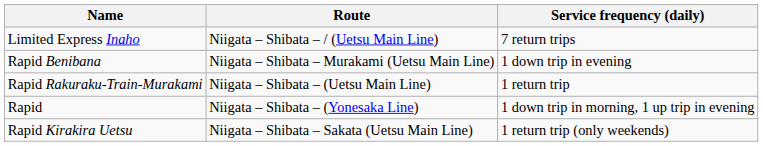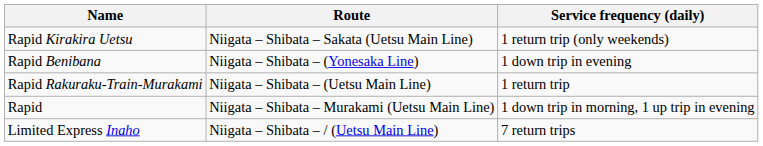rows swapped: Limited Express Inaho <-> Rapid Kirakira Uetsu
Rapid Benibana | Route: Niigata – Shibata – Murakami (Uetsu Main Line) -> Niigata – Shibata – (Yonesaka Line)
Rapid | Route: Niigata – Shibata – (Yonesaka Line) -> Niigata – Shibata – Murakami (Uetsu Main Line)
